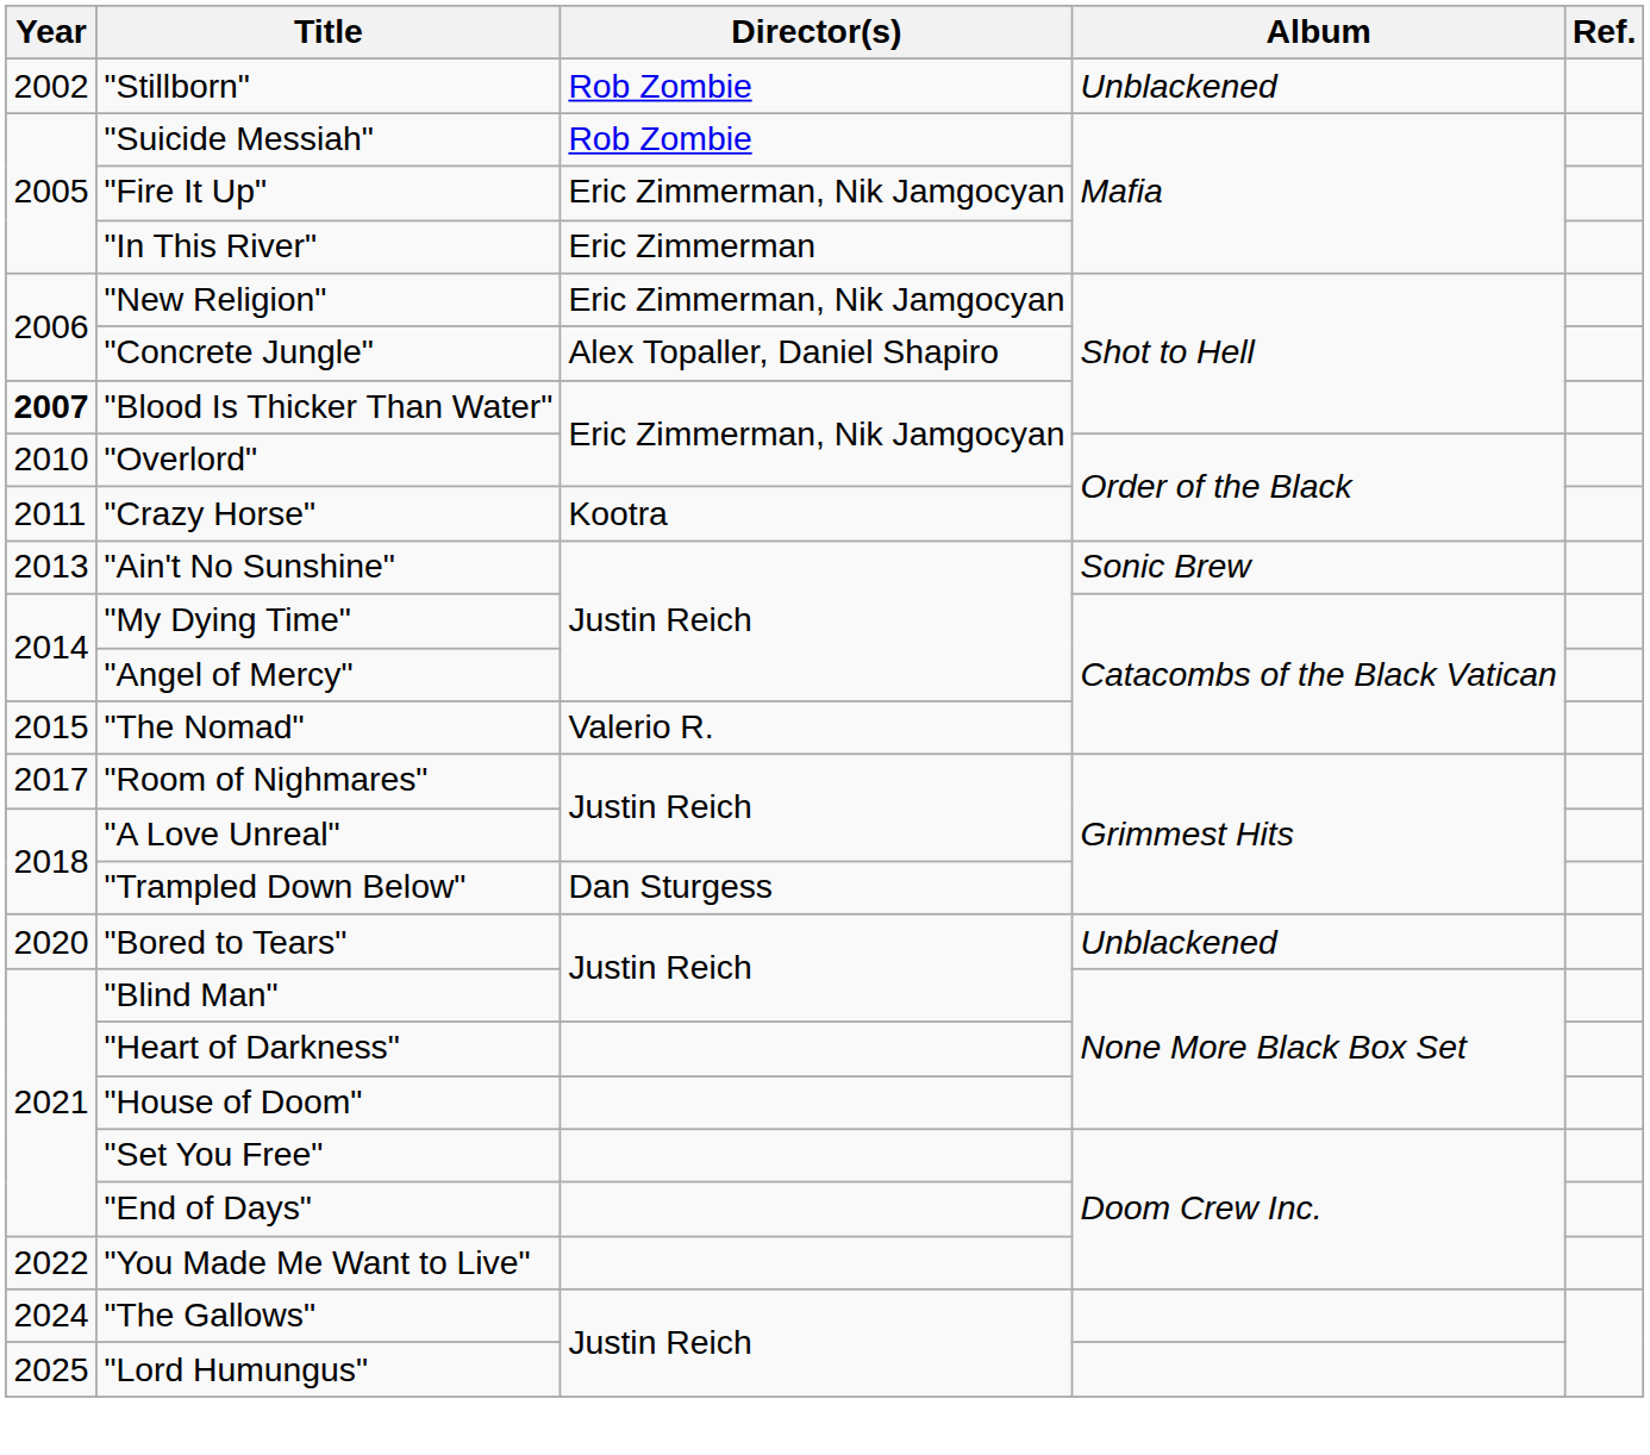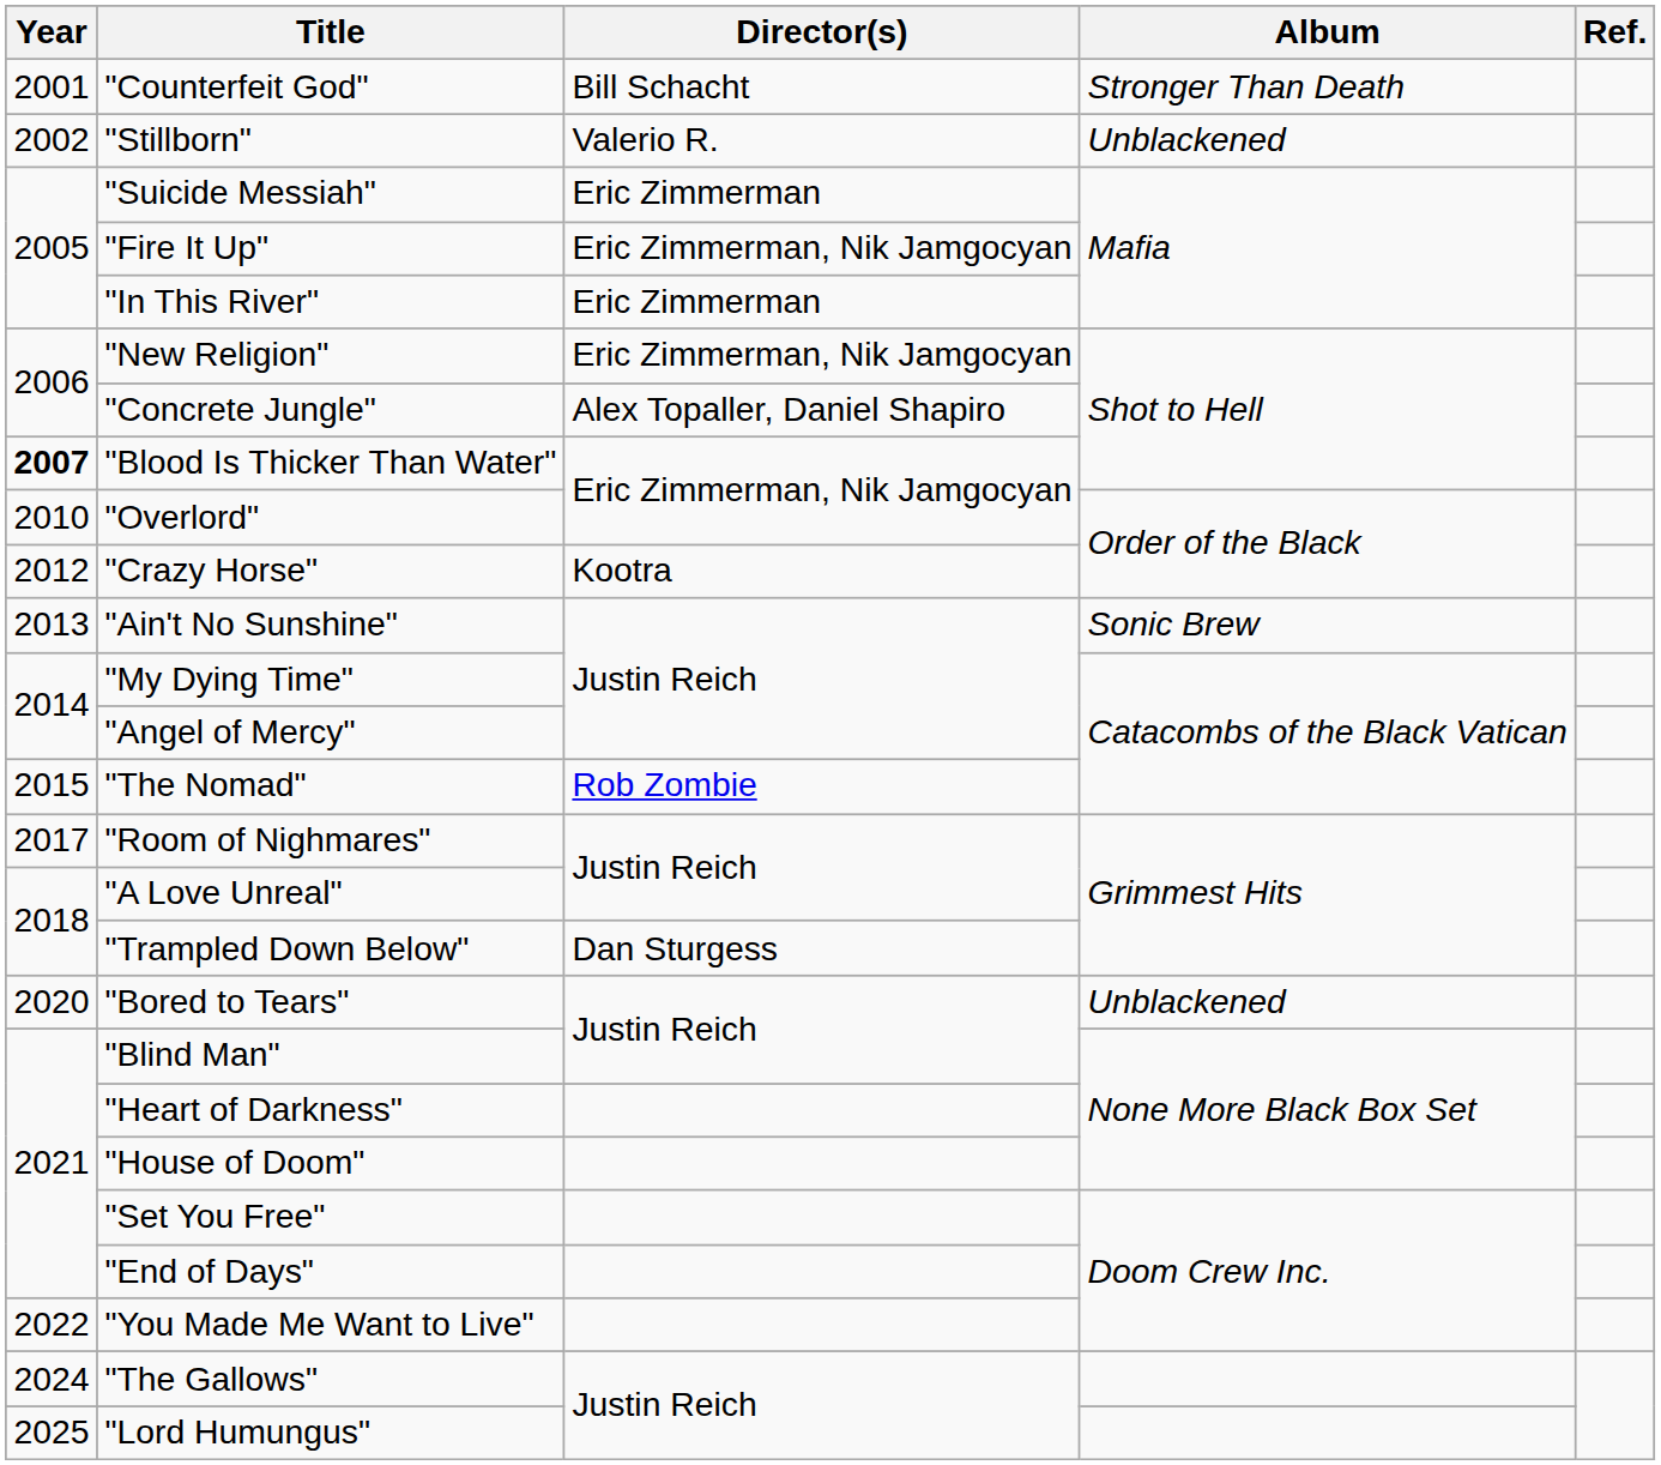+ row: 2001 | "Counterfeit God" | Bill Schacht | Stronger Than Death
"Stillborn" | Director(s): Rob Zombie -> Valerio R.
"Suicide Messiah" | Director(s): Rob Zombie -> Eric Zimmerman
"Crazy Horse" | Year: 2011 -> 2012
"The Nomad" | Director(s): Valerio R. -> Rob Zombie
